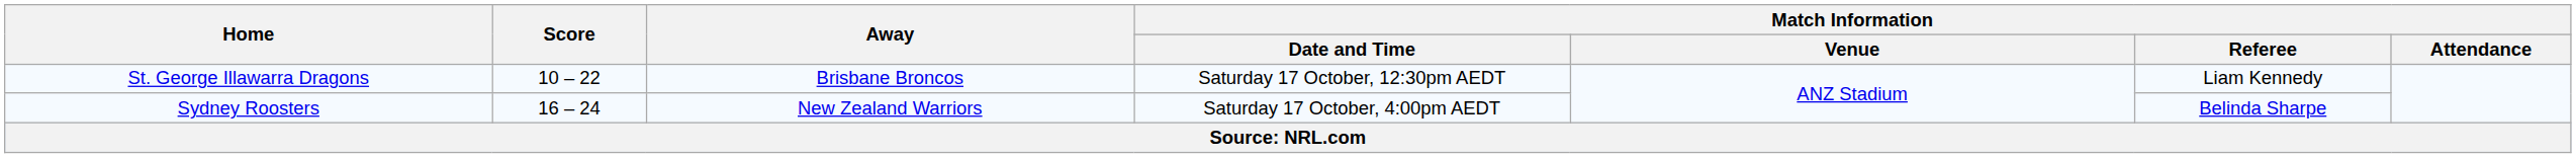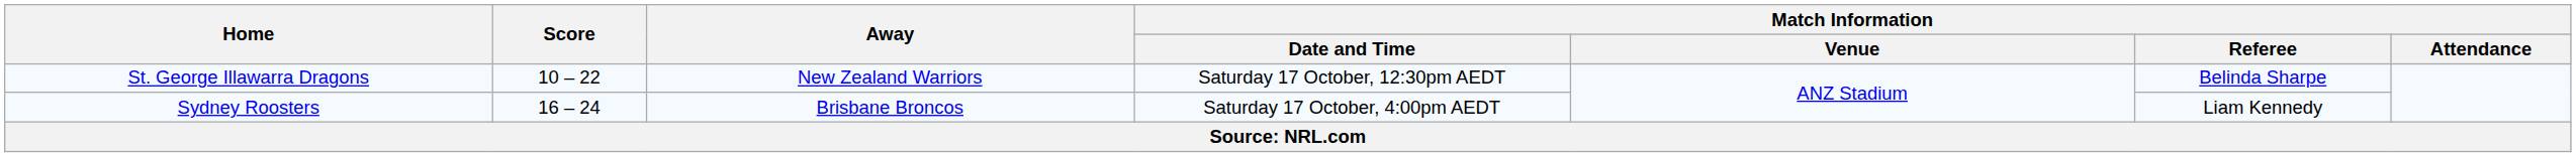St. George Illawarra Dragons | Away: Brisbane Broncos -> New Zealand Warriors
St. George Illawarra Dragons | Match Information / Referee: Liam Kennedy -> Belinda Sharpe
Sydney Roosters | Away: New Zealand Warriors -> Brisbane Broncos
Sydney Roosters | Match Information / Referee: Belinda Sharpe -> Liam Kennedy
